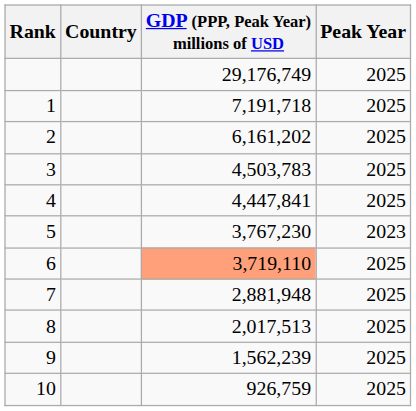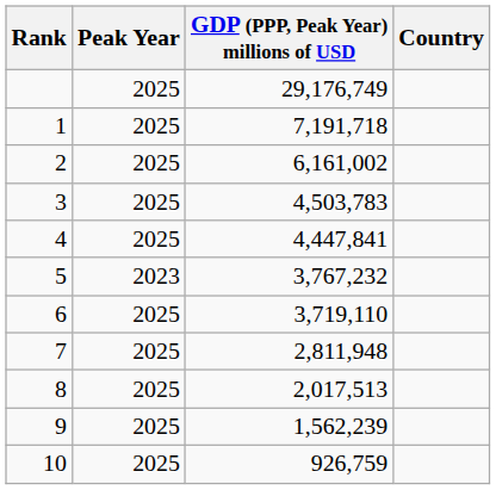columns swapped: Country <-> Peak Year
2 | GDP (PPP, Peak Year) millions of USD: 6,161,202 -> 6,161,002
5 | GDP (PPP, Peak Year) millions of USD: 3,767,230 -> 3,767,232
6 | GDP (PPP, Peak Year) millions of USD: lightsalmon background -> no background
7 | GDP (PPP, Peak Year) millions of USD: 2,881,948 -> 2,811,948
